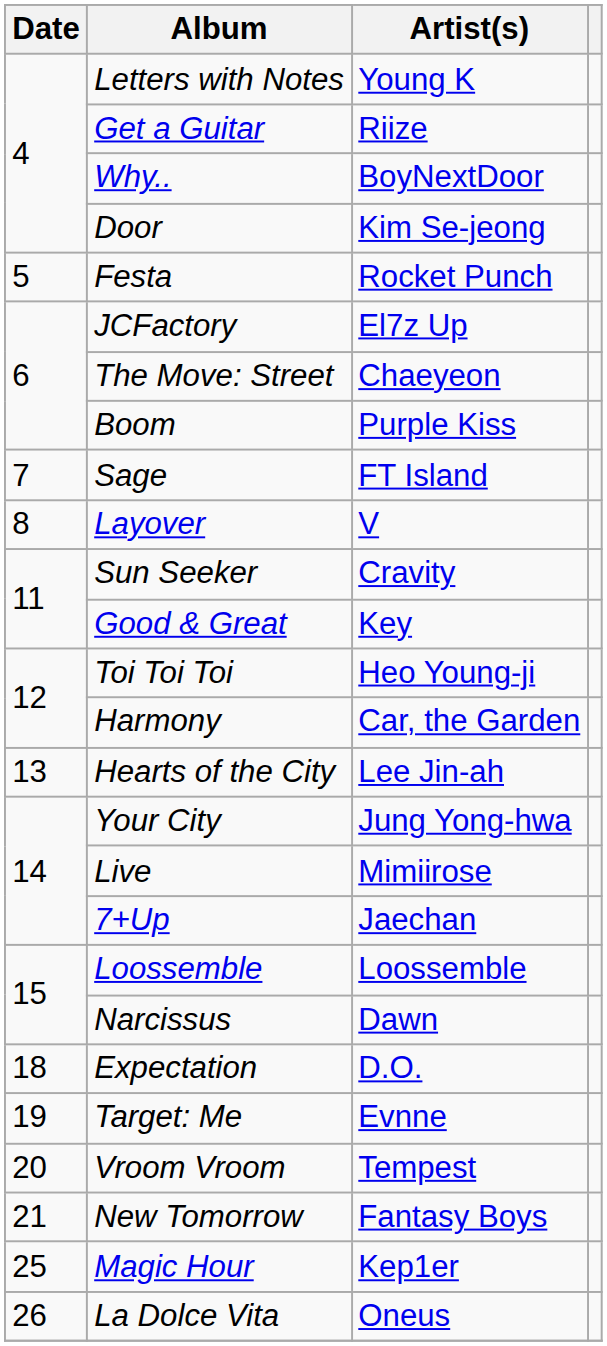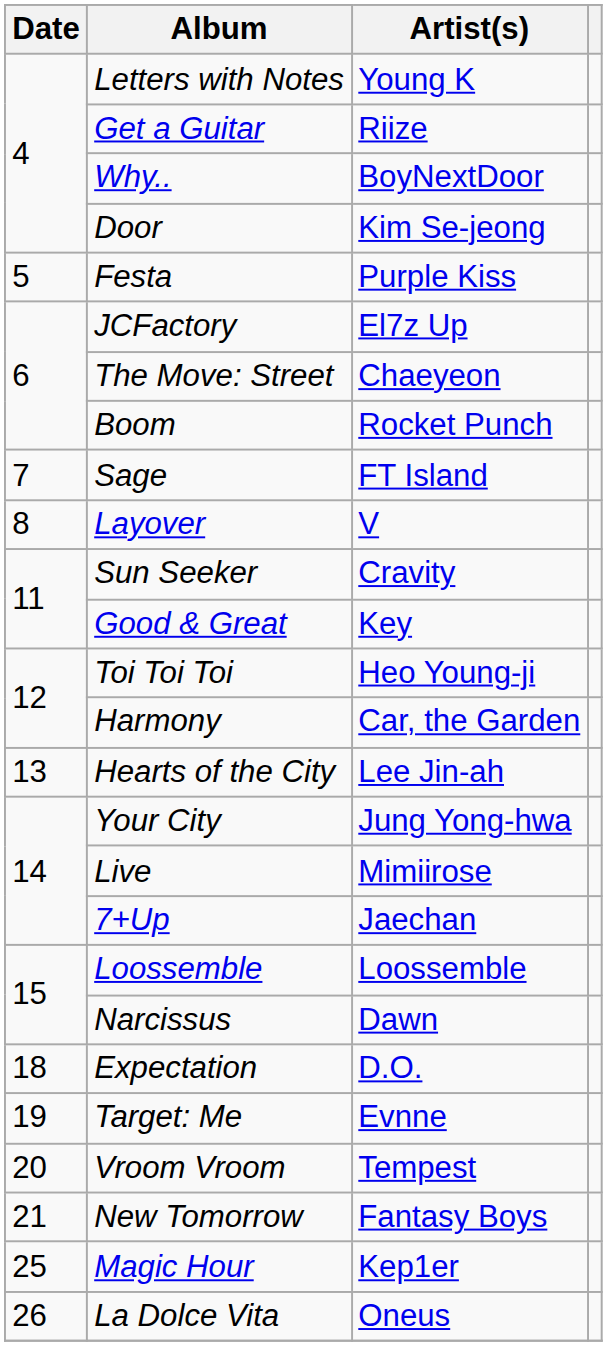Festa | Artist(s): Rocket Punch -> Purple Kiss
Boom | Artist(s): Purple Kiss -> Rocket Punch
